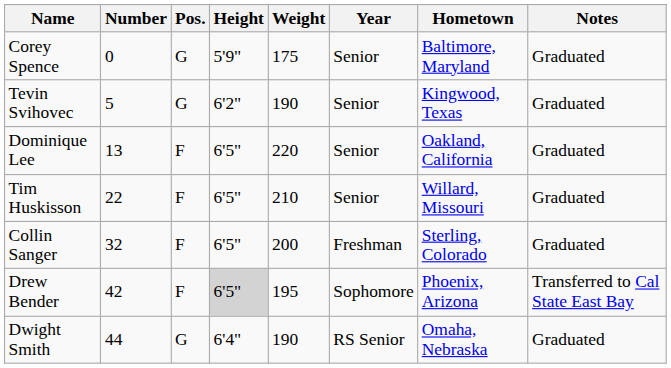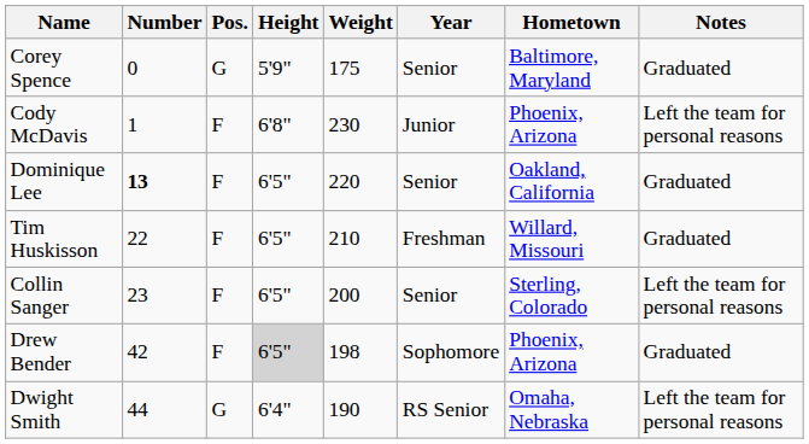+ row: Cody McDavis | 1 | F | 6'8" | 230 | Junior | Phoenix, Arizona | Left the team for personal reasons
- row: Tevin Svihovec | 5 | G | 6'2" | 190 | Senior | Kingwood, Texas | Graduated
Dominique Lee | Number: normal -> bold
Tim Huskisson | Year: Senior -> Freshman
Collin Sanger | Number: 32 -> 23
Collin Sanger | Year: Freshman -> Senior
Collin Sanger | Notes: Graduated -> Left the team for personal reasons
Drew Bender | Weight: 195 -> 198
Drew Bender | Notes: Transferred to Cal State East Bay -> Graduated
Dwight Smith | Notes: Graduated -> Left the team for personal reasons
